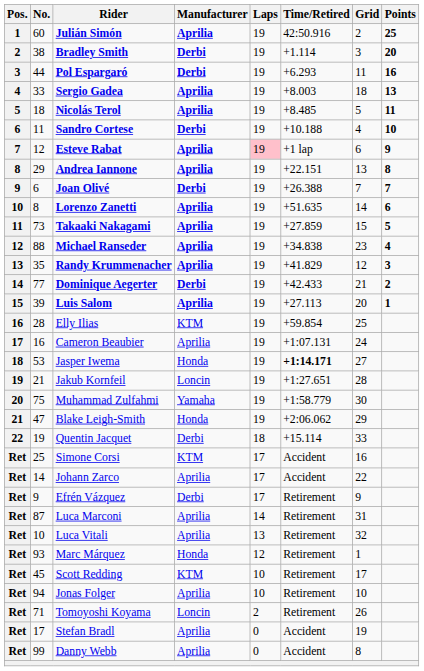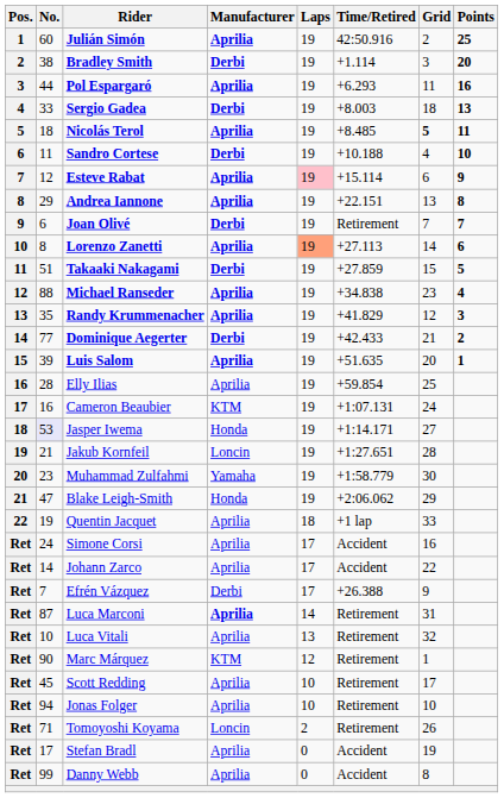Pol Espargaró | Manufacturer: Derbi -> Aprilia
Sergio Gadea | Manufacturer: Aprilia -> Derbi
Nicolás Terol | Grid: normal -> bold
Esteve Rabat | Time/Retired: +1 lap -> +15.114
Joan Olivé | Time/Retired: +26.388 -> Retirement
Lorenzo Zanetti | Laps: no background -> lightsalmon background
Lorenzo Zanetti | Time/Retired: +51.635 -> +27.113
Takaaki Nakagami | No.: 73 -> 51
Takaaki Nakagami | Manufacturer: Aprilia -> Derbi
Luis Salom | Time/Retired: +27.113 -> +51.635
Elly Ilias | Manufacturer: KTM -> Aprilia
Cameron Beaubier | Manufacturer: Aprilia -> KTM
Jasper Iwema | No.: no background -> lavender background
Jasper Iwema | Time/Retired: bold -> normal
Muhammad Zulfahmi | No.: 75 -> 23
Quentin Jacquet | Manufacturer: Derbi -> Aprilia
Quentin Jacquet | Time/Retired: +15.114 -> +1 lap
Simone Corsi | No.: 25 -> 24
Simone Corsi | Manufacturer: KTM -> Aprilia
Efrén Vázquez | No.: 9 -> 7
Efrén Vázquez | Time/Retired: Retirement -> +26.388
Luca Marconi | Manufacturer: normal -> bold
Marc Márquez | No.: 93 -> 90
Marc Márquez | Manufacturer: Honda -> KTM
Scott Redding | Manufacturer: KTM -> Aprilia
